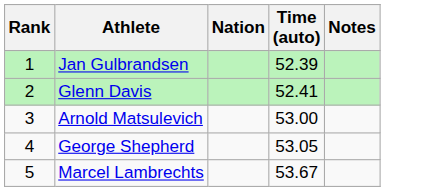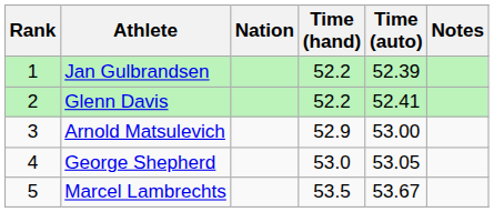+ column: Time (hand) | 52.2 | 52.2 | 52.9 | 53.0 | 53.5
